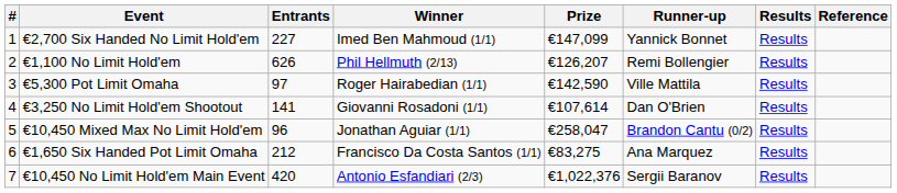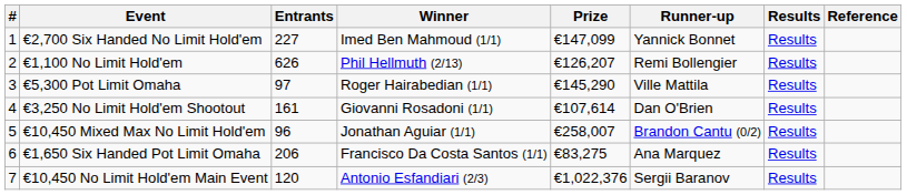€5,300 Pot Limit Omaha | Prize: €142,590 -> €145,290
€3,250 No Limit Hold'em Shootout | Entrants: 141 -> 161
€10,450 Mixed Max No Limit Hold'em | Prize: €258,047 -> €258,007
€1,650 Six Handed Pot Limit Omaha | Entrants: 212 -> 206
€10,450 No Limit Hold'em Main Event | Entrants: 420 -> 120
